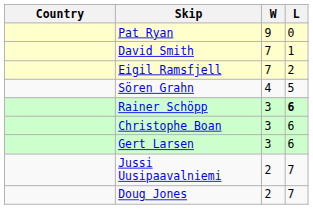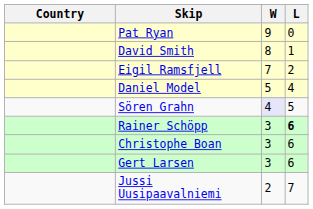David Smith | W: 7 -> 8
+ row: Daniel Model | 5 | 4
Sören Grahn | W: no background -> lavender background
- row: Doug Jones | 2 | 7
